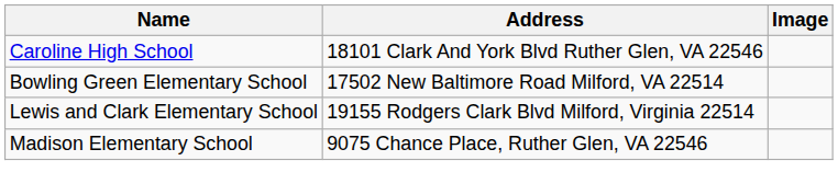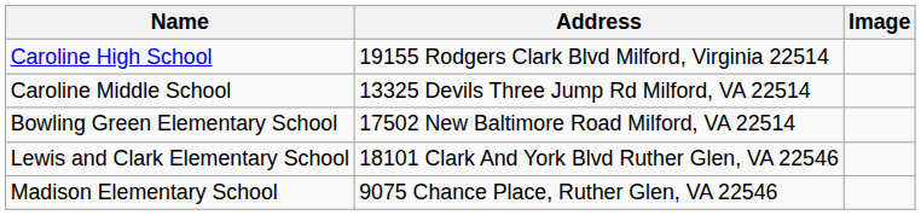Caroline High School | Address: 18101 Clark And York Blvd Ruther Glen, VA 22546 -> 19155 Rodgers Clark Blvd Milford, Virginia 22514
+ row: Caroline Middle School | 13325 Devils Three Jump Rd Milford, VA 22514
Lewis and Clark Elementary School | Address: 19155 Rodgers Clark Blvd Milford, Virginia 22514 -> 18101 Clark And York Blvd Ruther Glen, VA 22546
